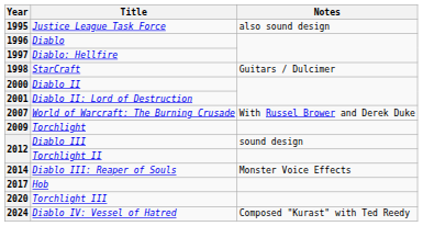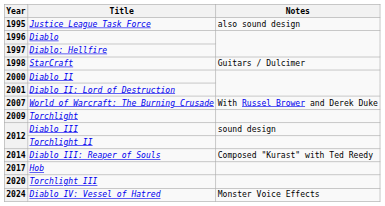2014 | Notes: Monster Voice Effects -> Composed "Kurast" with Ted Reedy
2024 | Notes: Composed "Kurast" with Ted Reedy -> Monster Voice Effects
